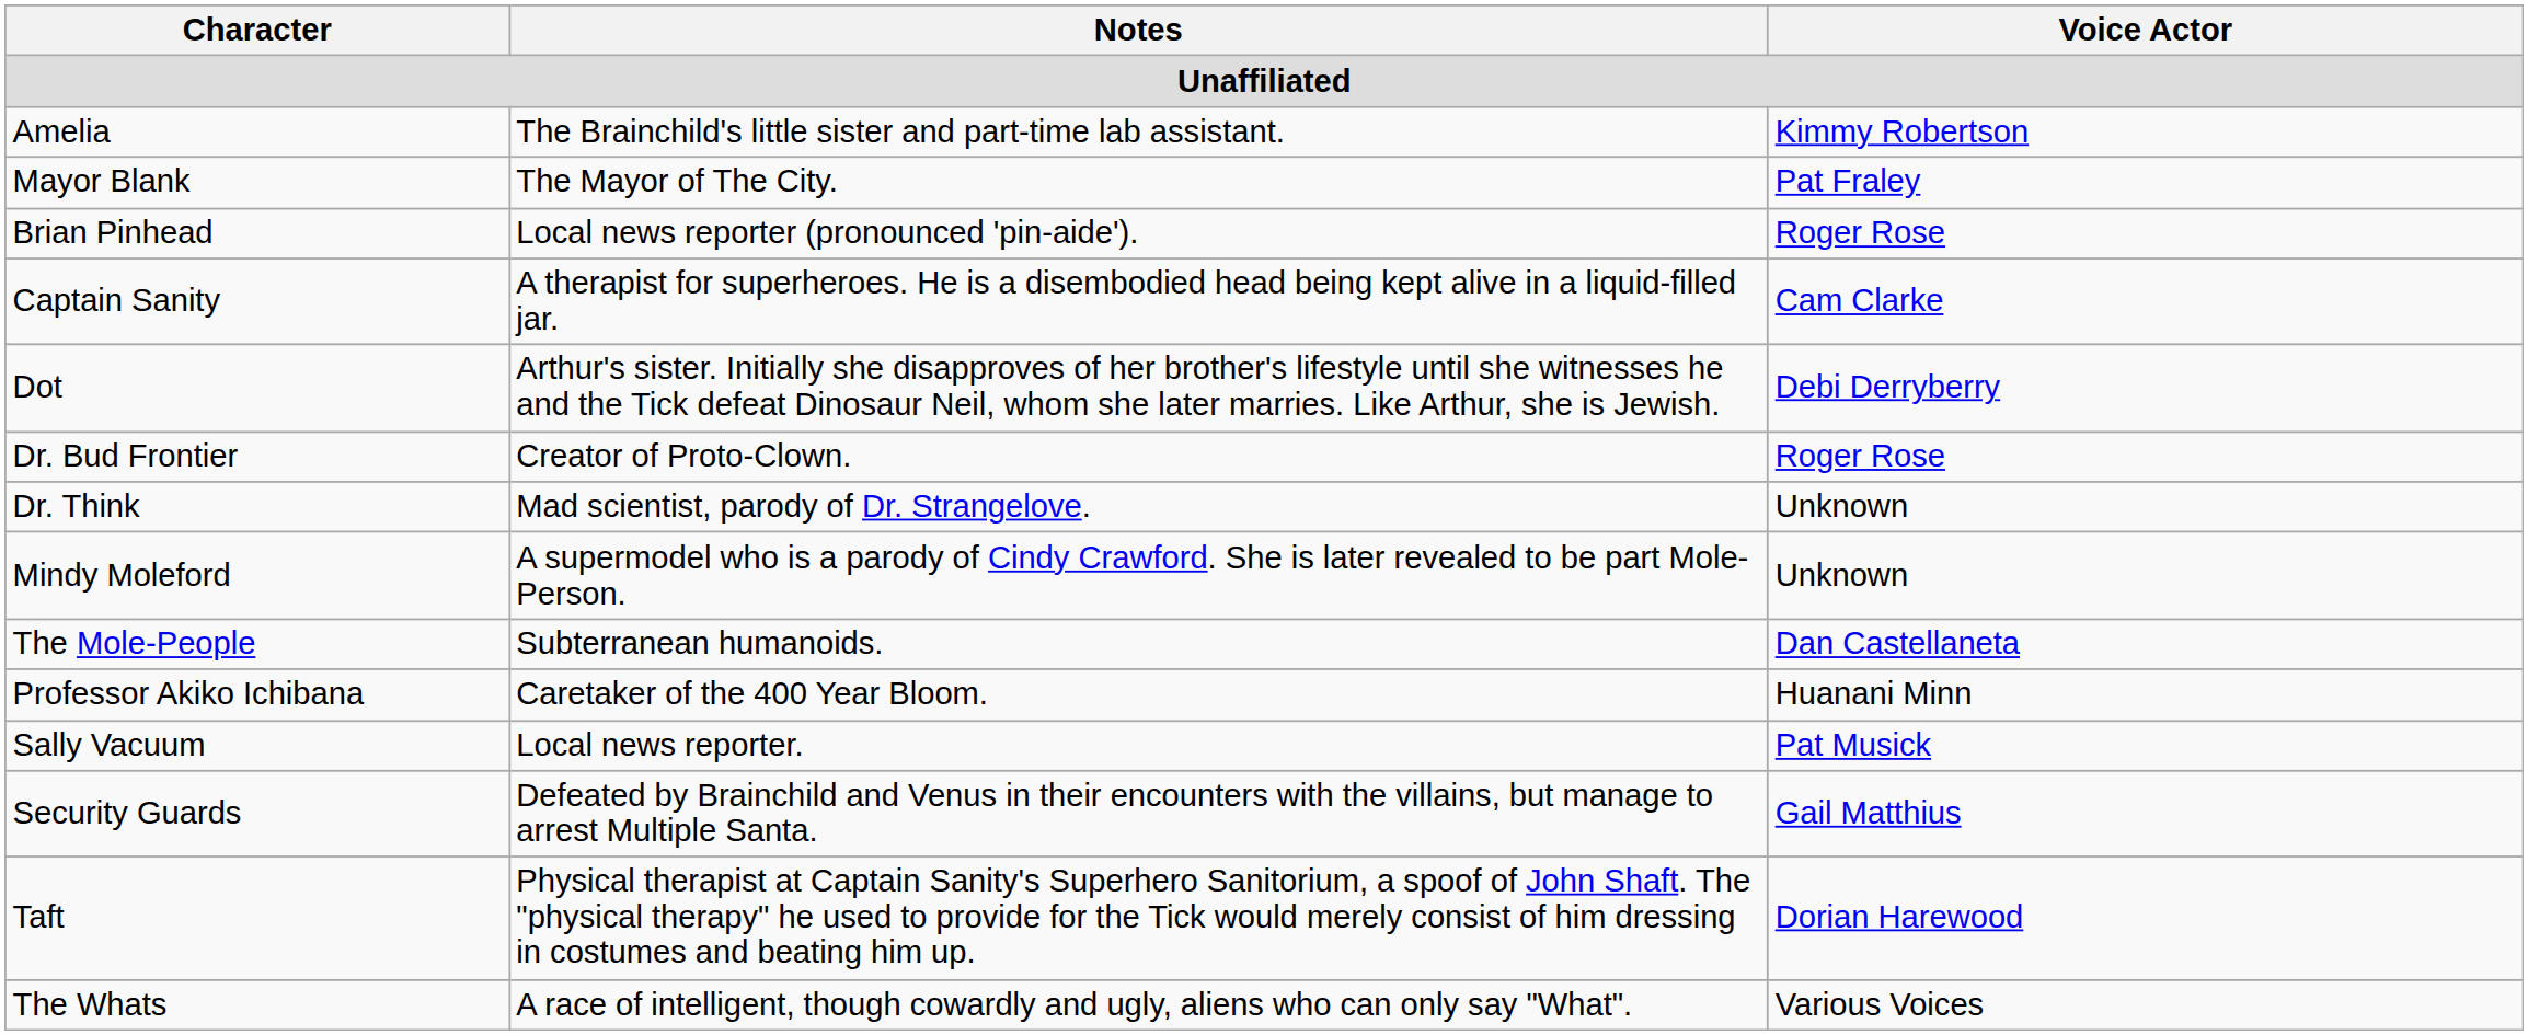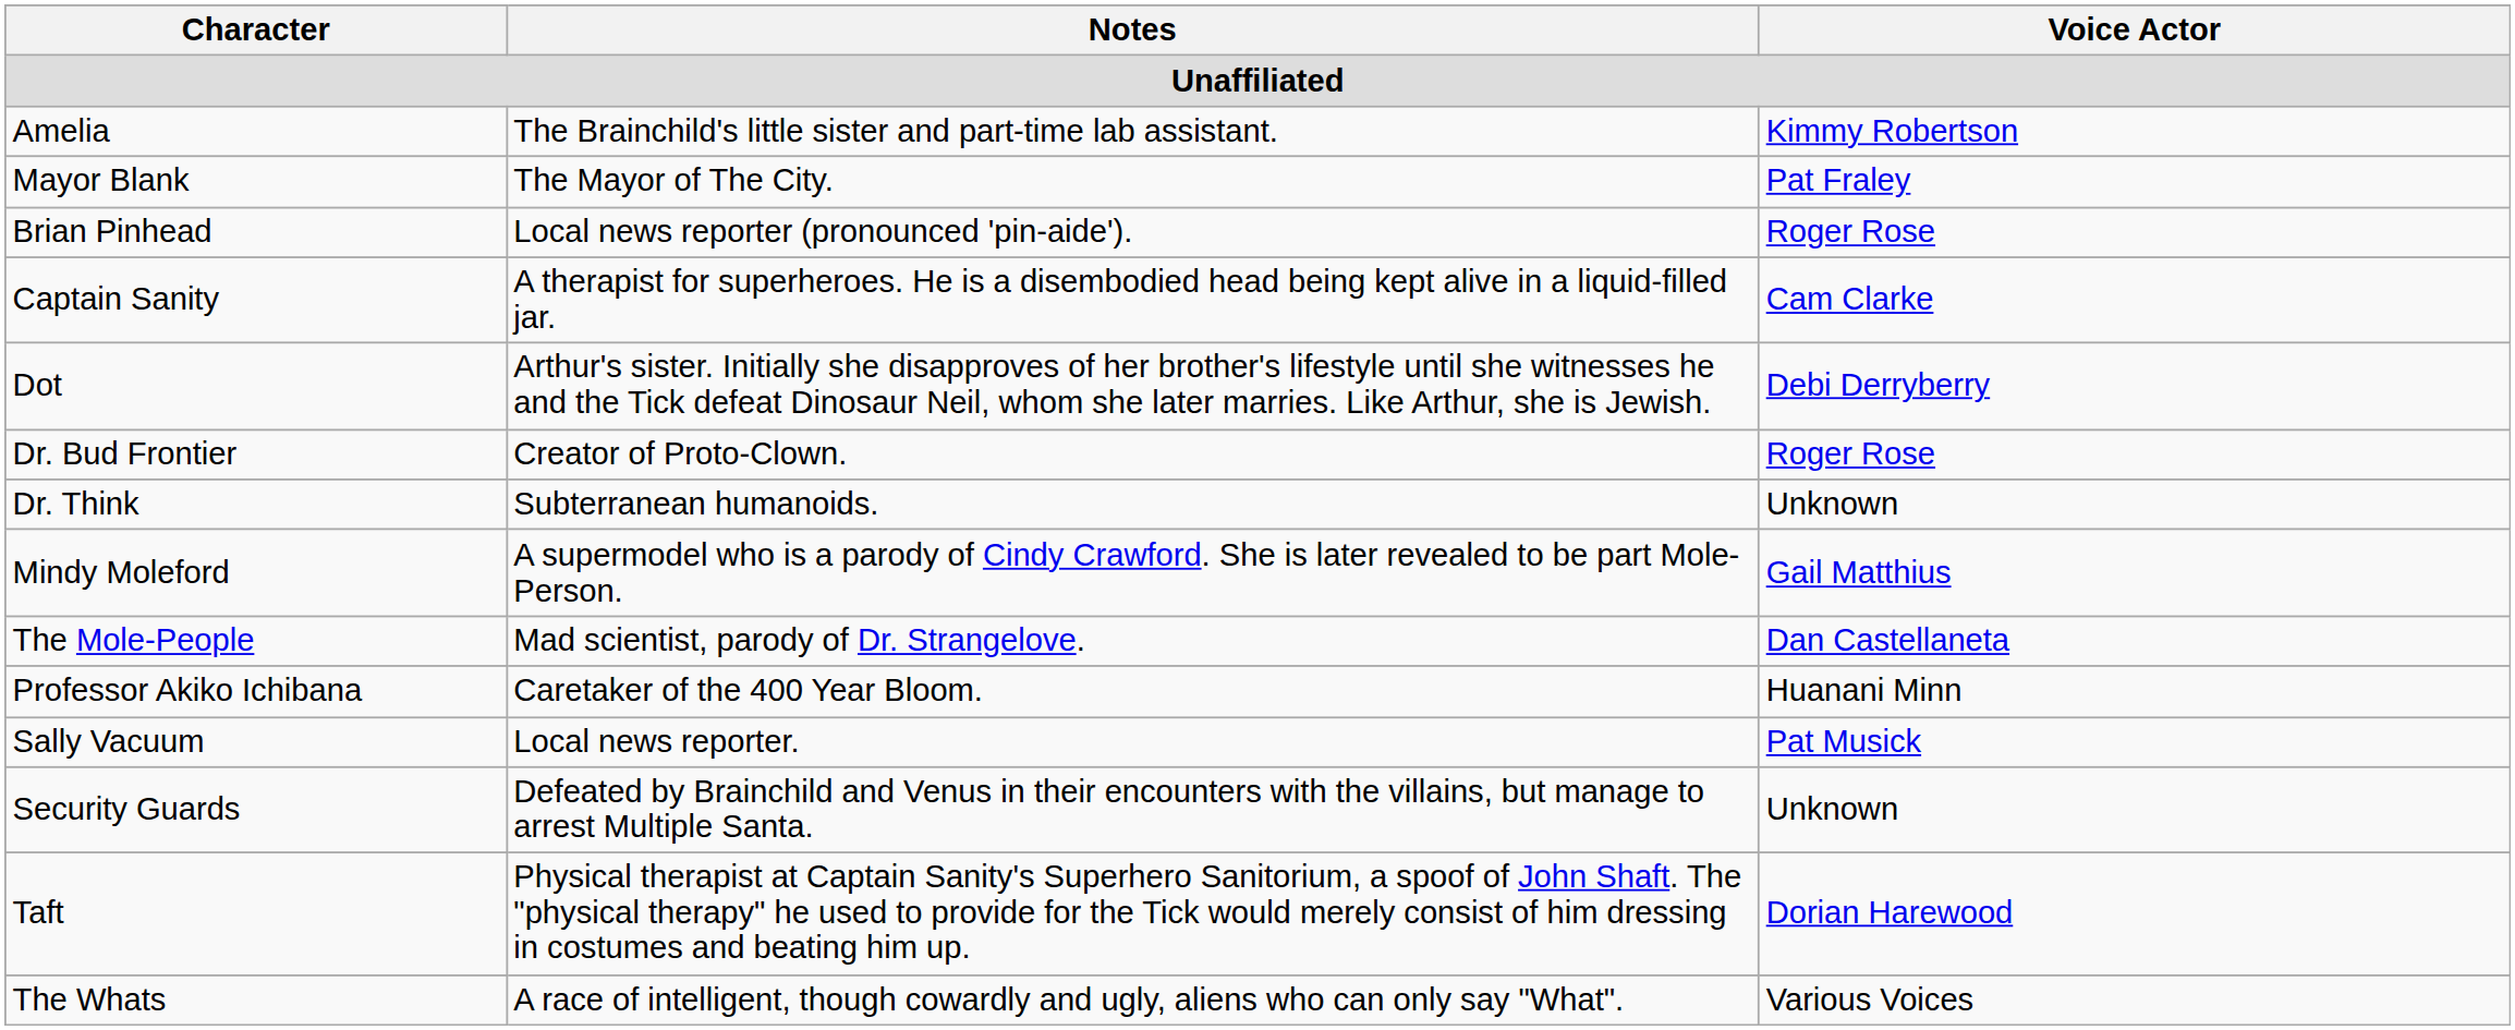Dr. Think | Notes: Mad scientist, parody of Dr. Strangelove. -> Subterranean humanoids.
Mindy Moleford | Voice Actor: Unknown -> Gail Matthius
The Mole-People | Notes: Subterranean humanoids. -> Mad scientist, parody of Dr. Strangelove.
Security Guards | Voice Actor: Gail Matthius -> Unknown
